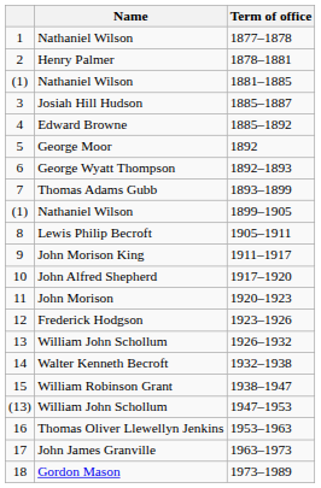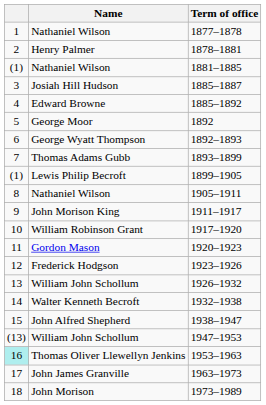1899–1905 | Name: Nathaniel Wilson -> Lewis Philip Becroft
1905–1911 | Name: Lewis Philip Becroft -> Nathaniel Wilson
1917–1920 | Name: John Alfred Shepherd -> William Robinson Grant
1920–1923 | Name: John Morison -> Gordon Mason
1938–1947 | Name: William Robinson Grant -> John Alfred Shepherd
1953–1963 | column 1: no background -> paleturquoise background
1973–1989 | Name: Gordon Mason -> John Morison
